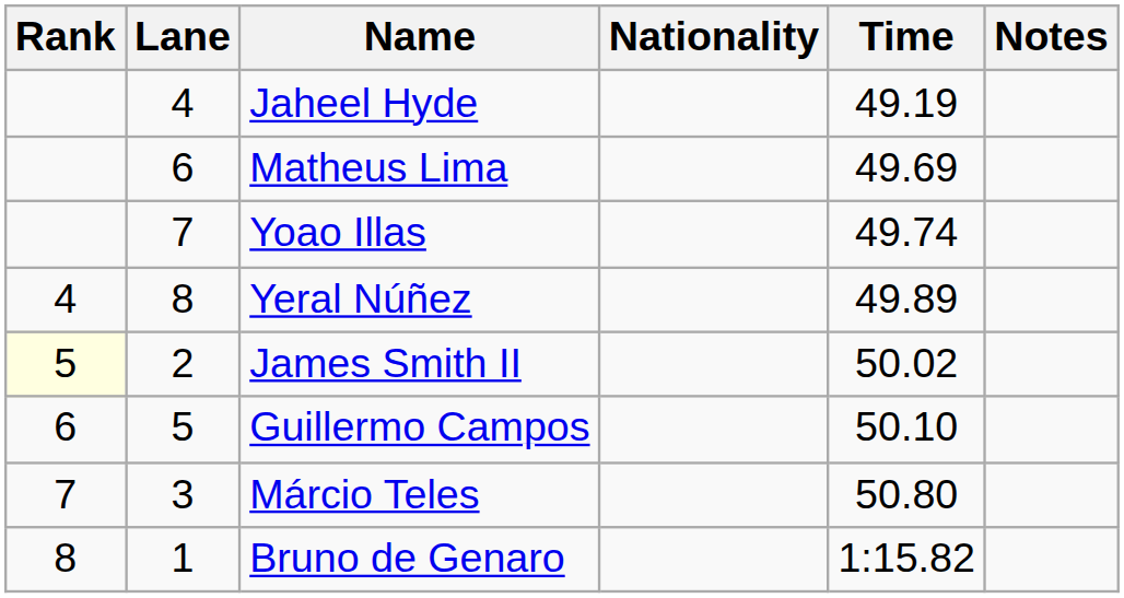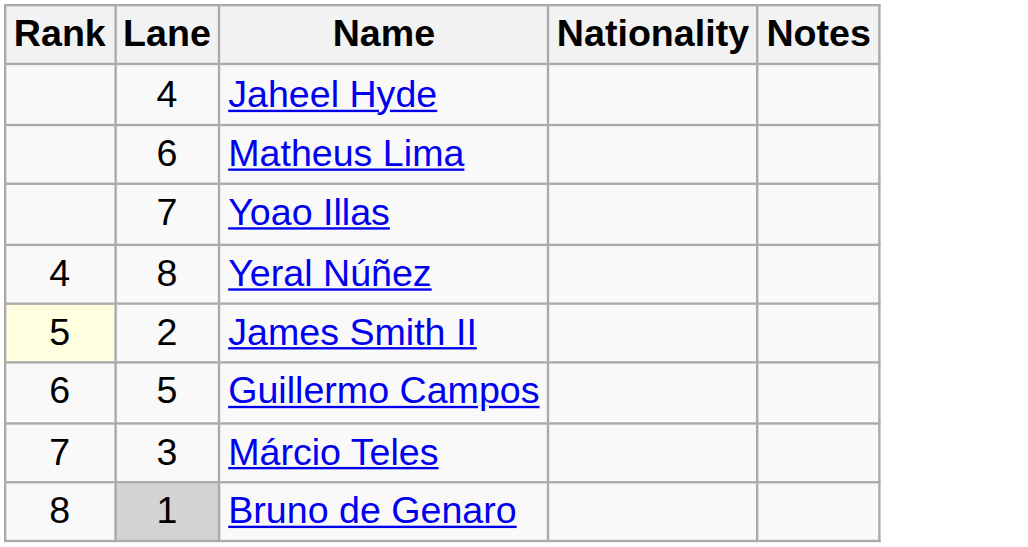- column: Time | 49.19 | 49.69 | 49.74 | 49.89 | 50.02 | 50.10 | 50.80 | 1:15.82
Bruno de Genaro | Lane: no background -> lightgrey background
